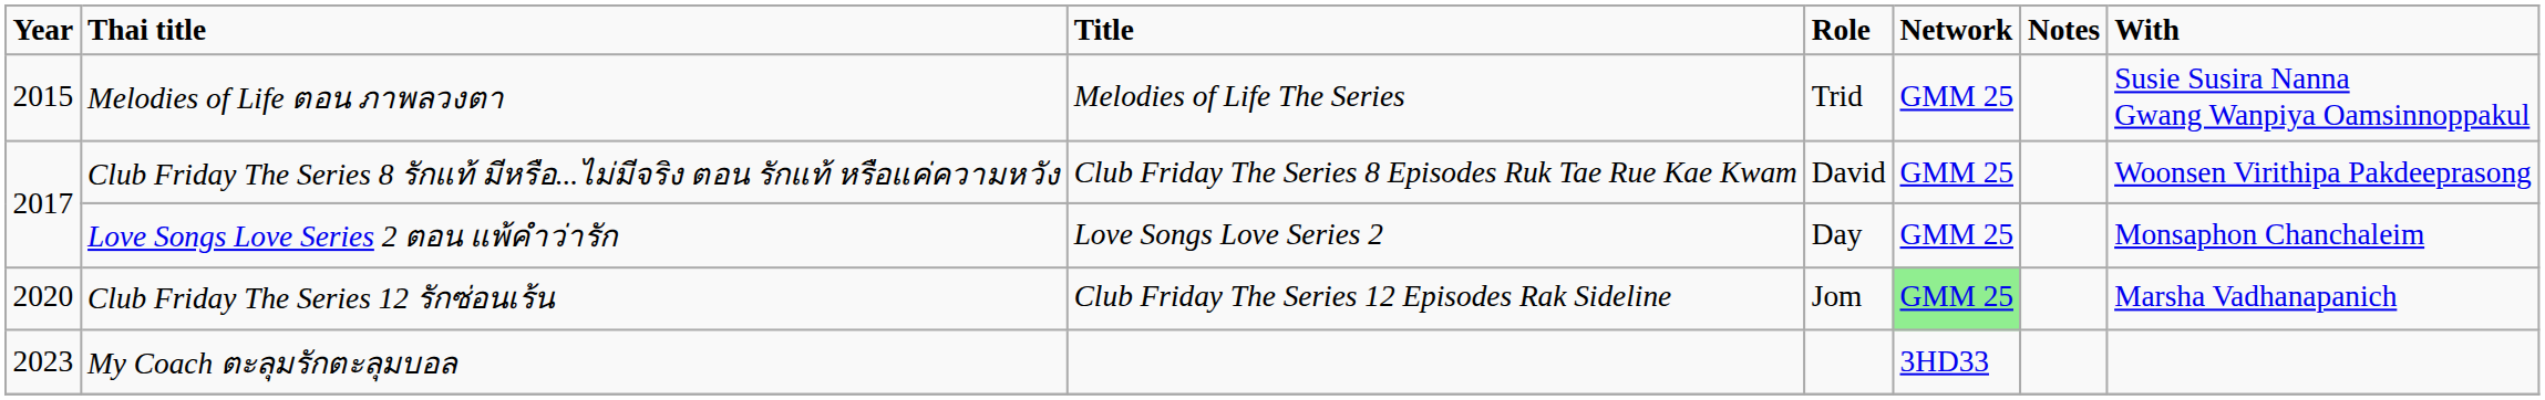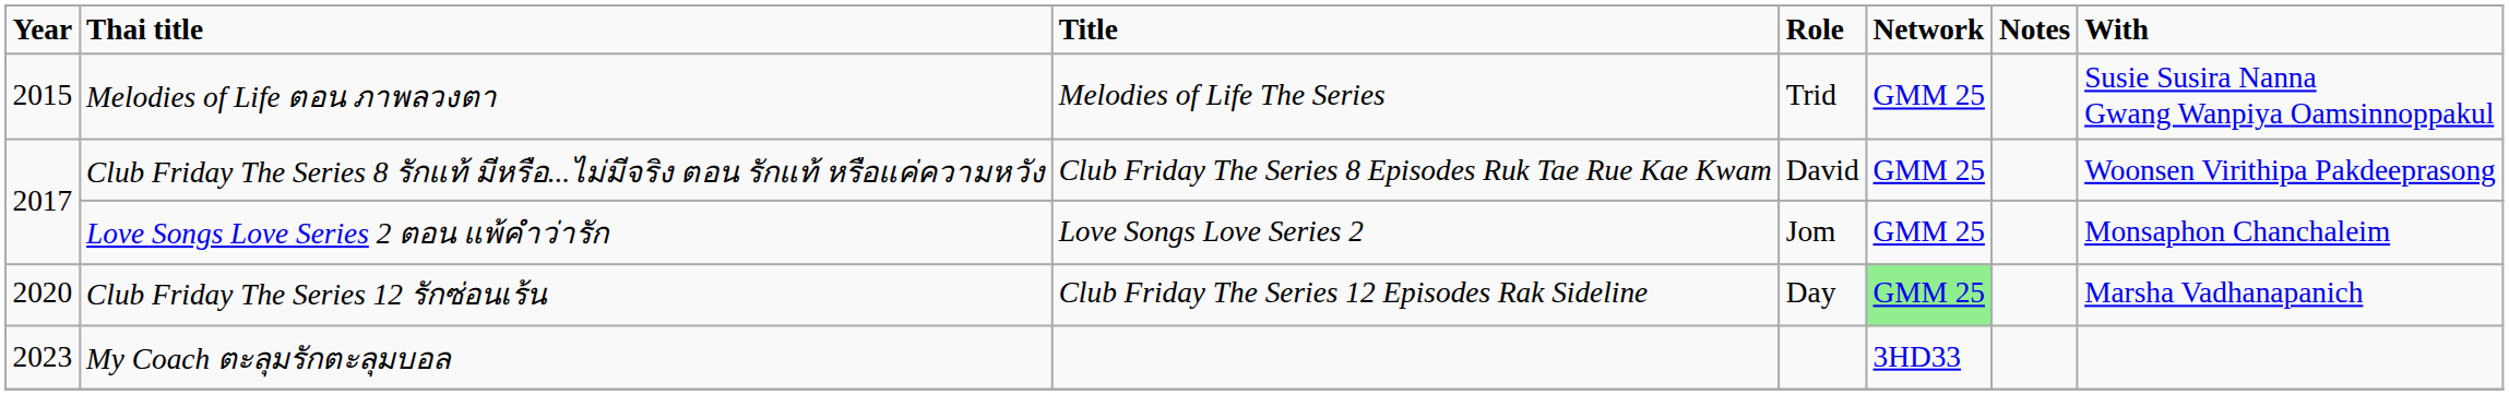Love Songs Love Series 2 ตอน แพ้คำว่ารัก | Role: Day -> Jom
Club Friday The Series 12 รักซ่อนเร้น | Role: Jom -> Day
